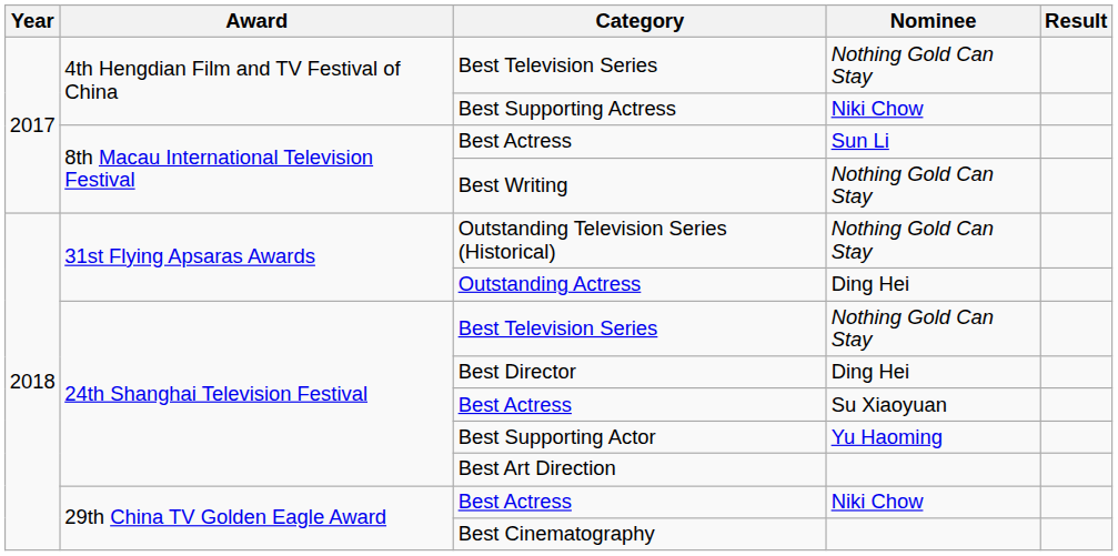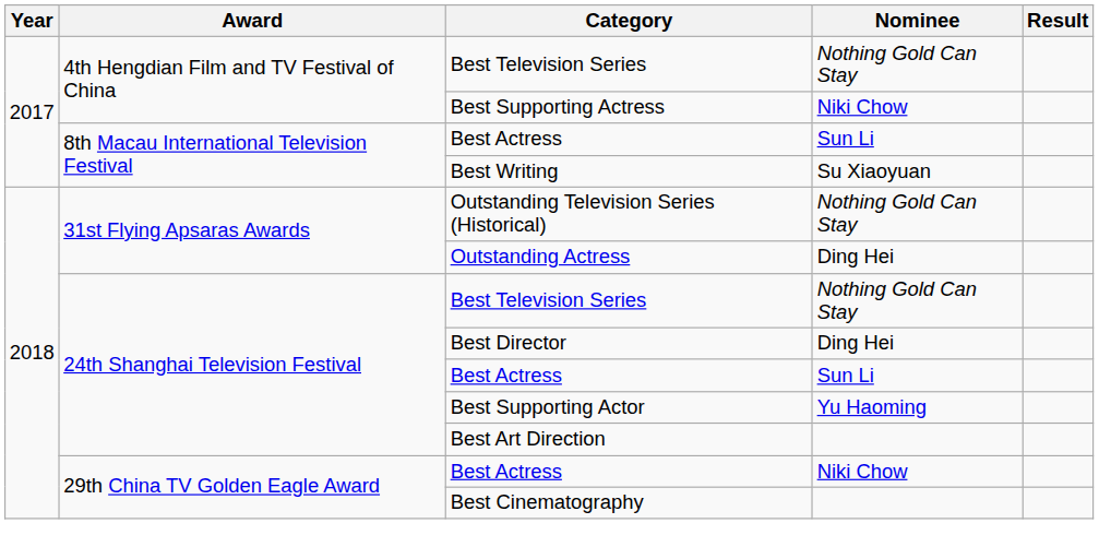Best Writing | Nominee: Nothing Gold Can Stay -> Su Xiaoyuan
24th Shanghai Television Festival / Best Actress | Nominee: Su Xiaoyuan -> Sun Li
